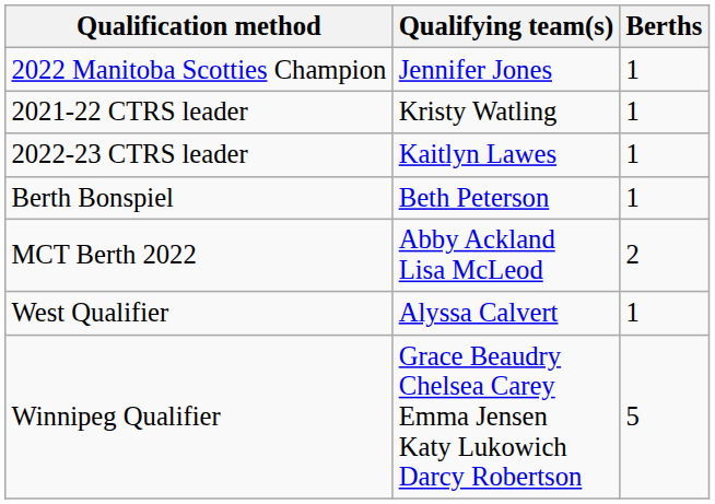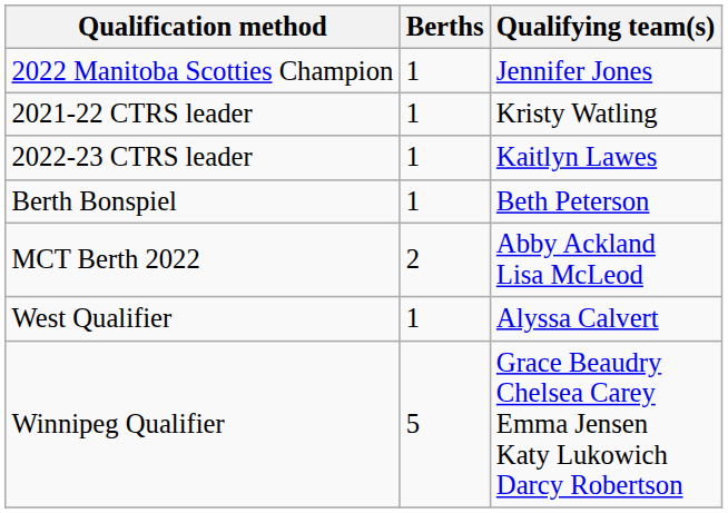columns swapped: Berths <-> Qualifying team(s)
